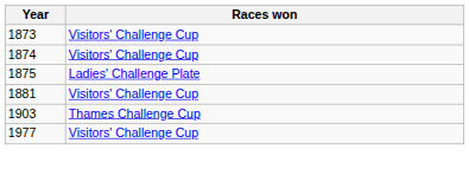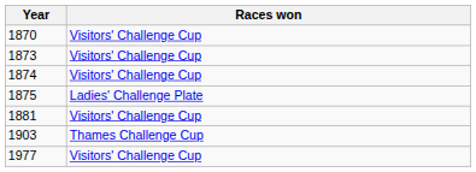+ row: 1870 | Visitors' Challenge Cup
